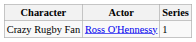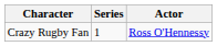columns swapped: Actor <-> Series
